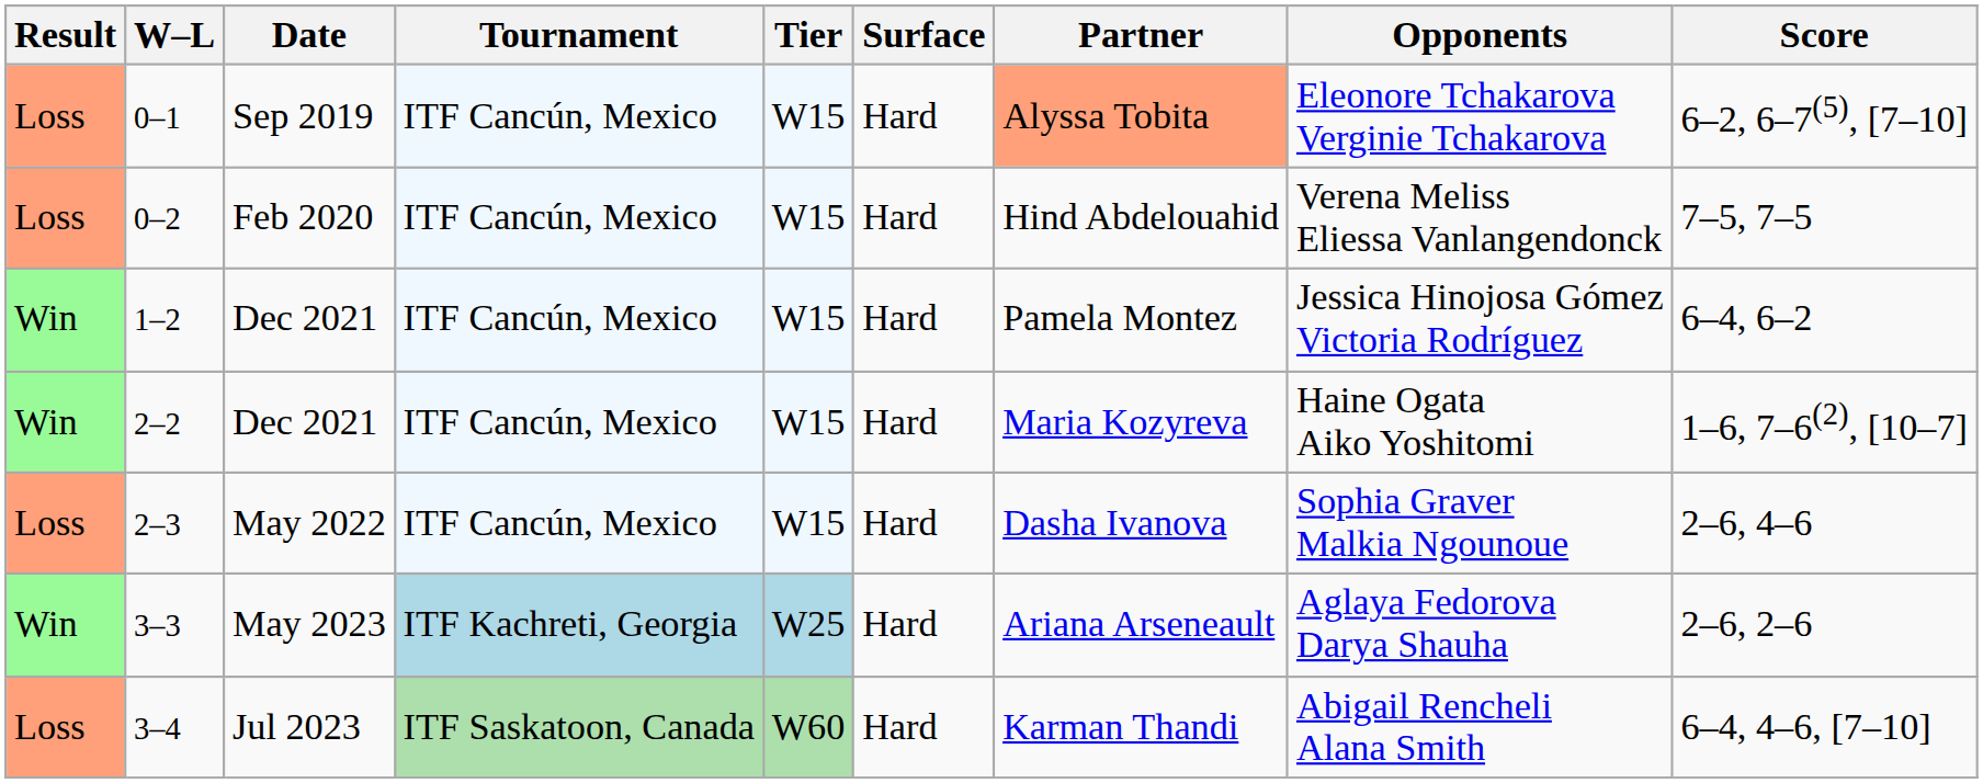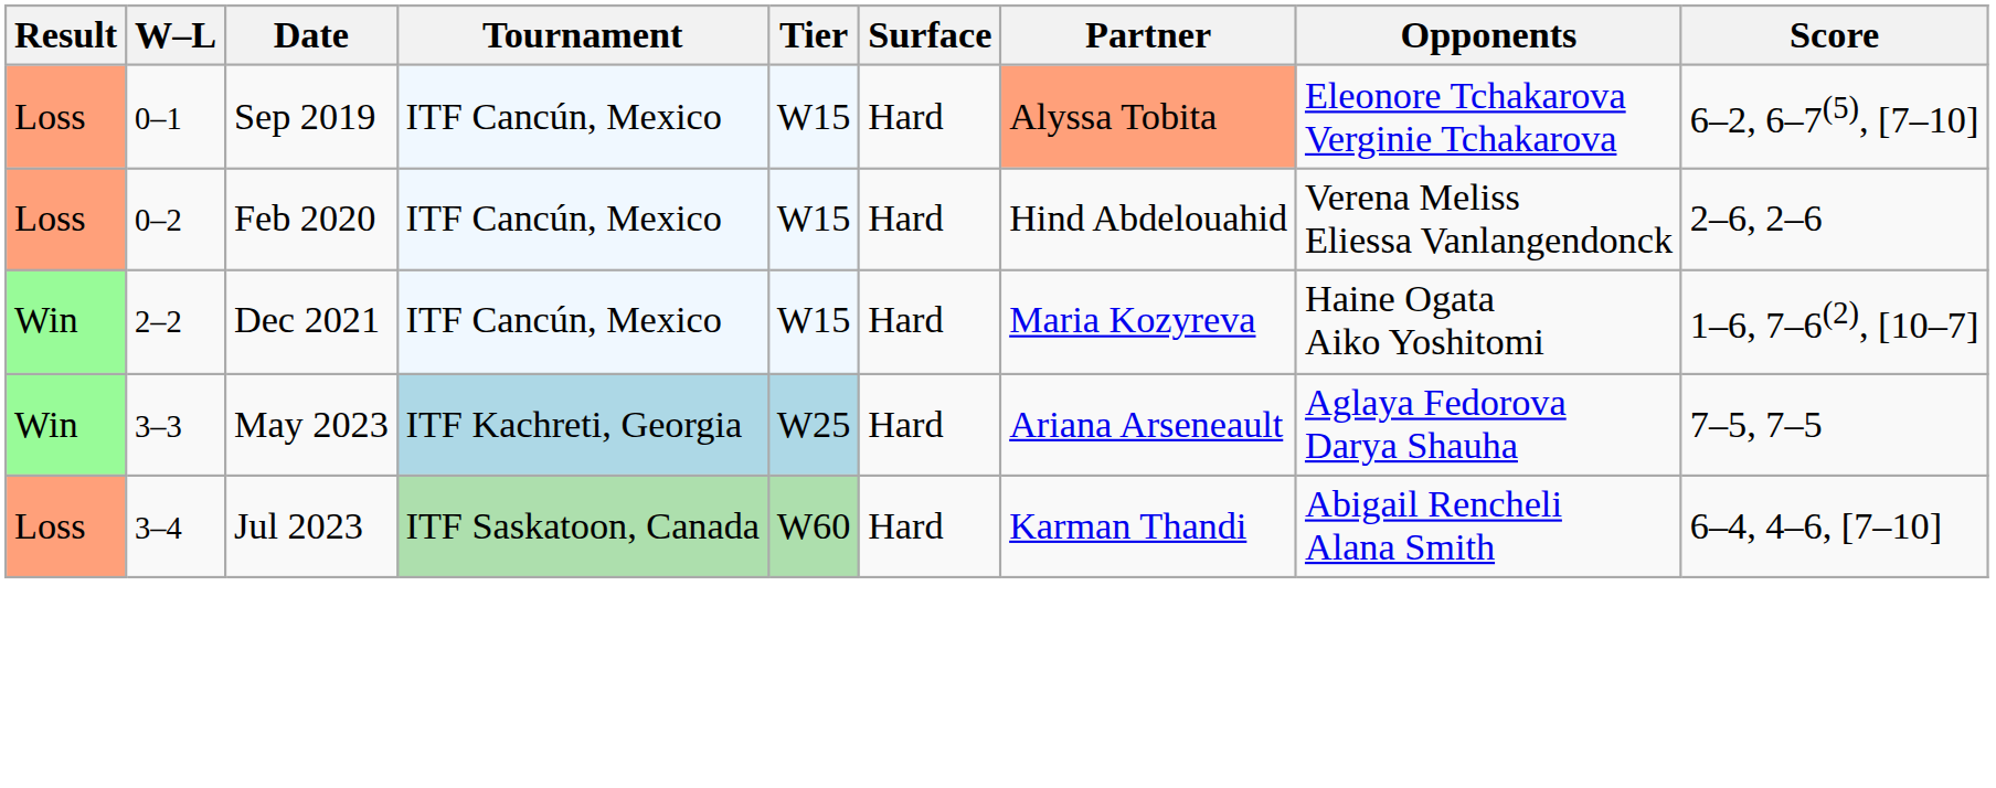0–2 | Score: 7–5, 7–5 -> 2–6, 2–6
- row: Win | 1–2 | Dec 2021 | ITF Cancún, Mexico | W15 | Hard | Pamela Montez | Jessica Hinojosa Gómez Victoria Rodríguez | 6–4, 6–2
- row: Loss | 2–3 | May 2022 | ITF Cancún, Mexico | W15 | Hard | Dasha Ivanova | Sophia Graver Malkia Ngounoue | 2–6, 4–6
3–3 | Score: 2–6, 2–6 -> 7–5, 7–5
